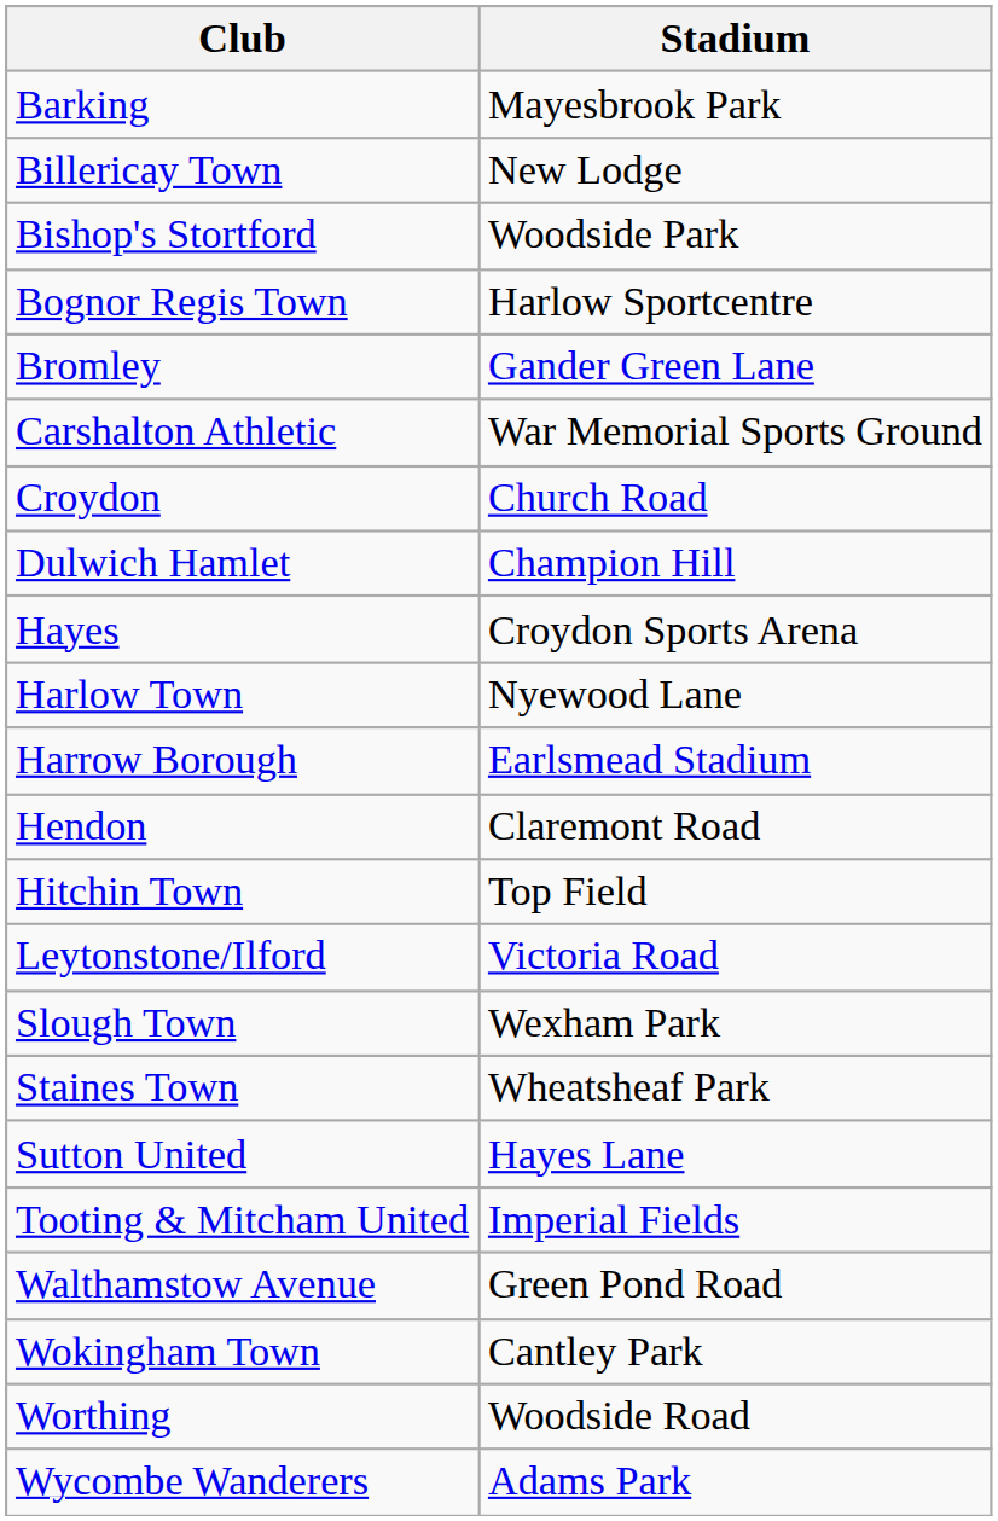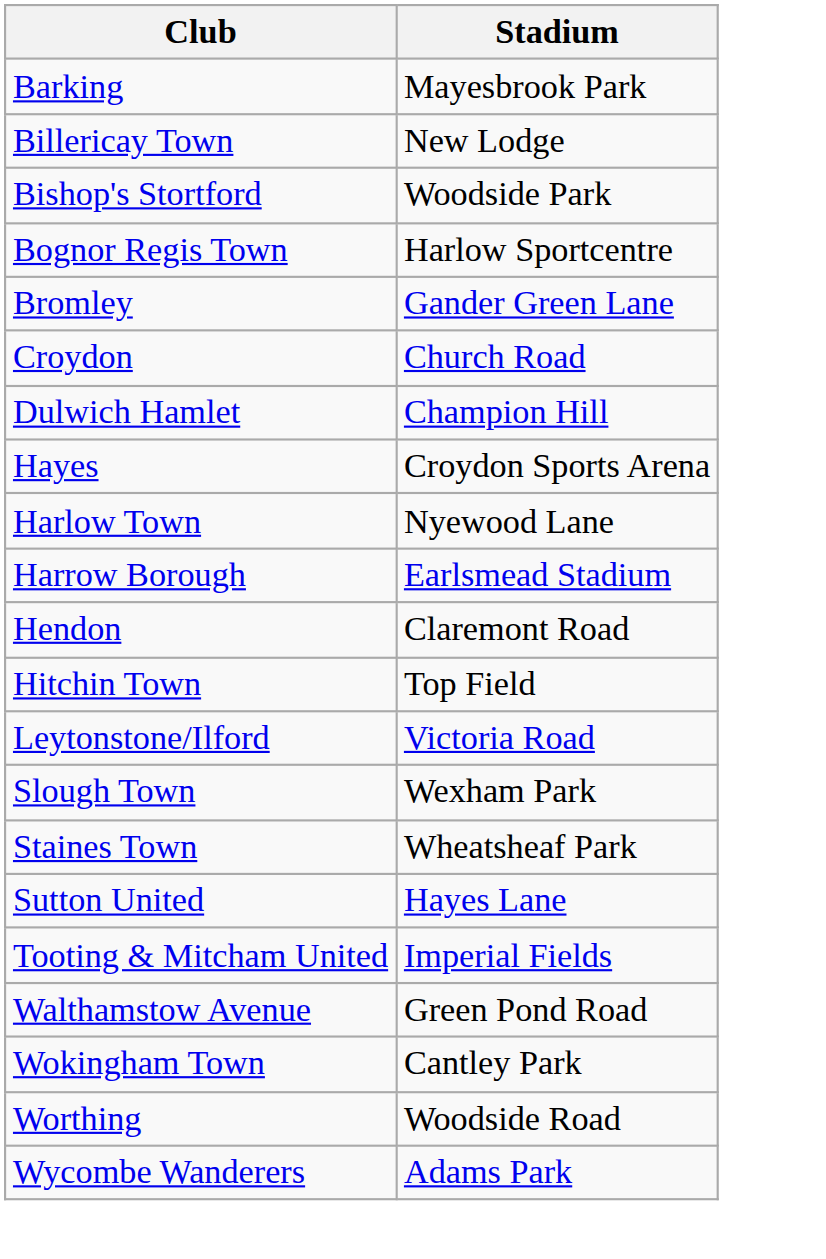- row: Carshalton Athletic | War Memorial Sports Ground
